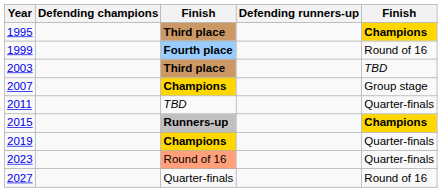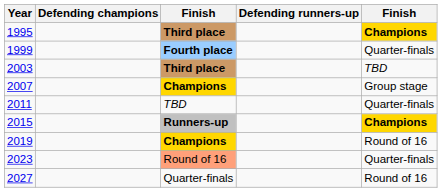1999 | column 5: Round of 16 -> Quarter-finals
2019 | column 5: Quarter-finals -> Round of 16
